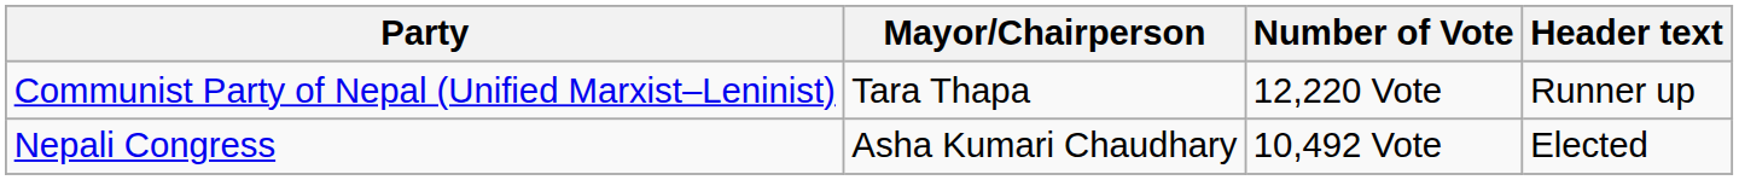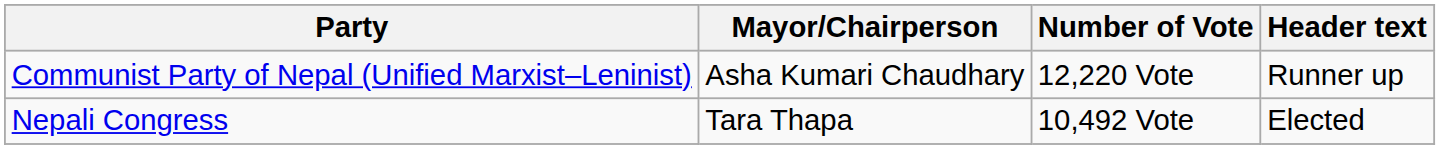Communist Party of Nepal (Unified Marxist–Leninist) | Mayor/Chairperson: Tara Thapa -> Asha Kumari Chaudhary
Nepali Congress | Mayor/Chairperson: Asha Kumari Chaudhary -> Tara Thapa
